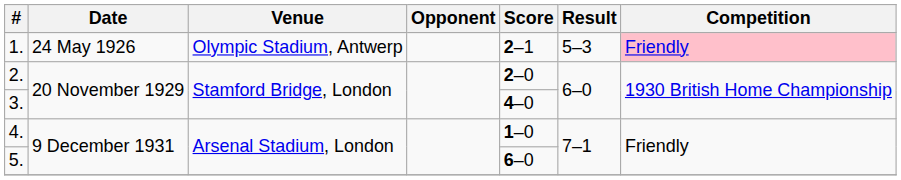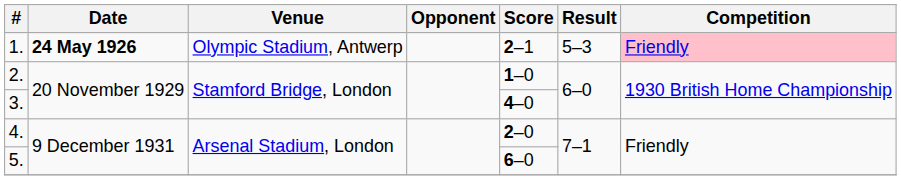1. | Date: normal -> bold
2. | Score: 2–0 -> 1–0
4. | Score: 1–0 -> 2–0
